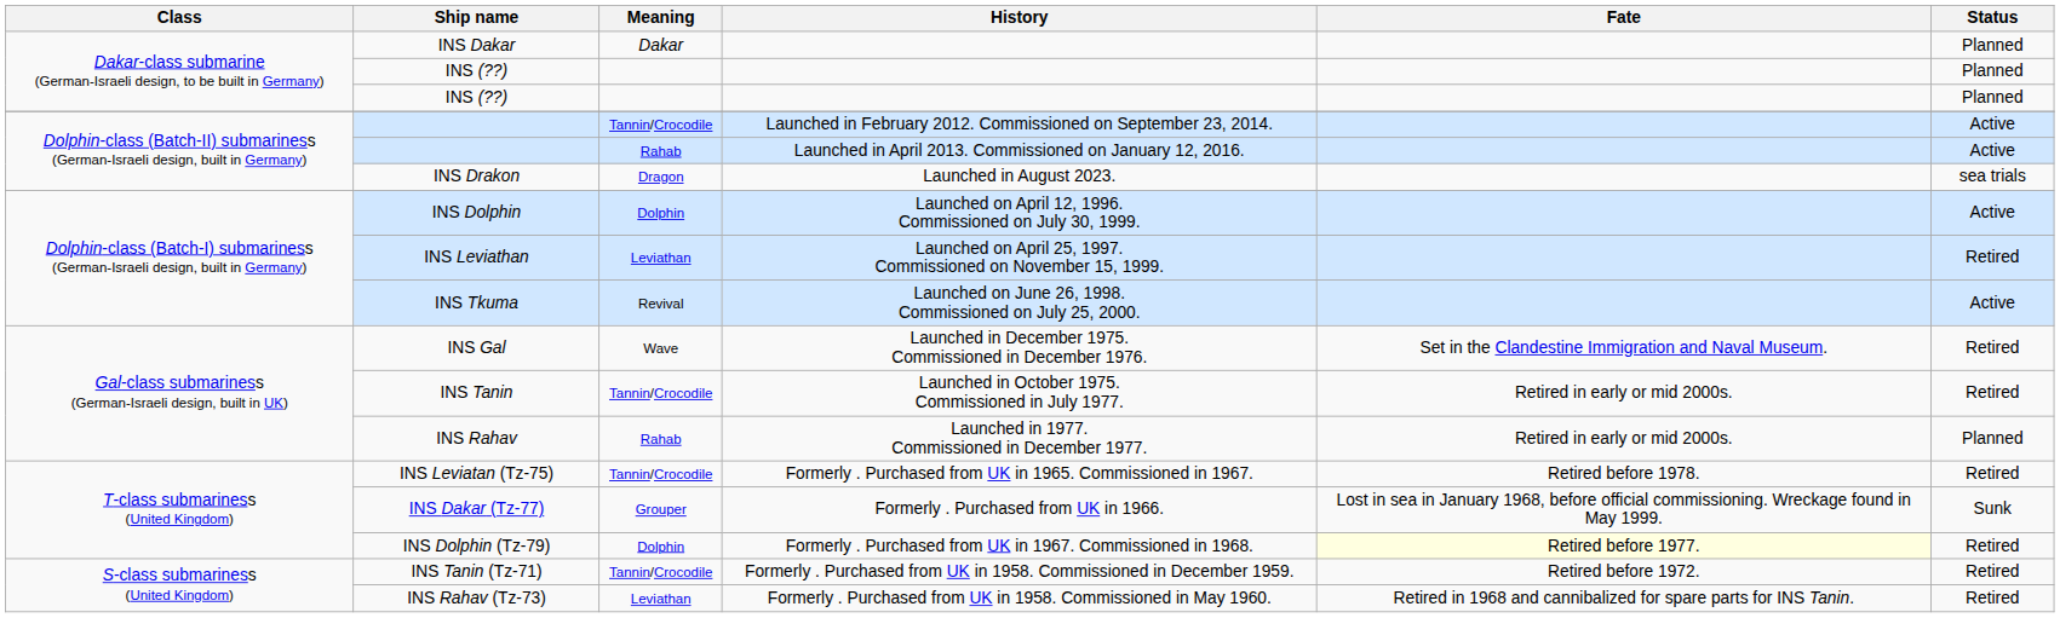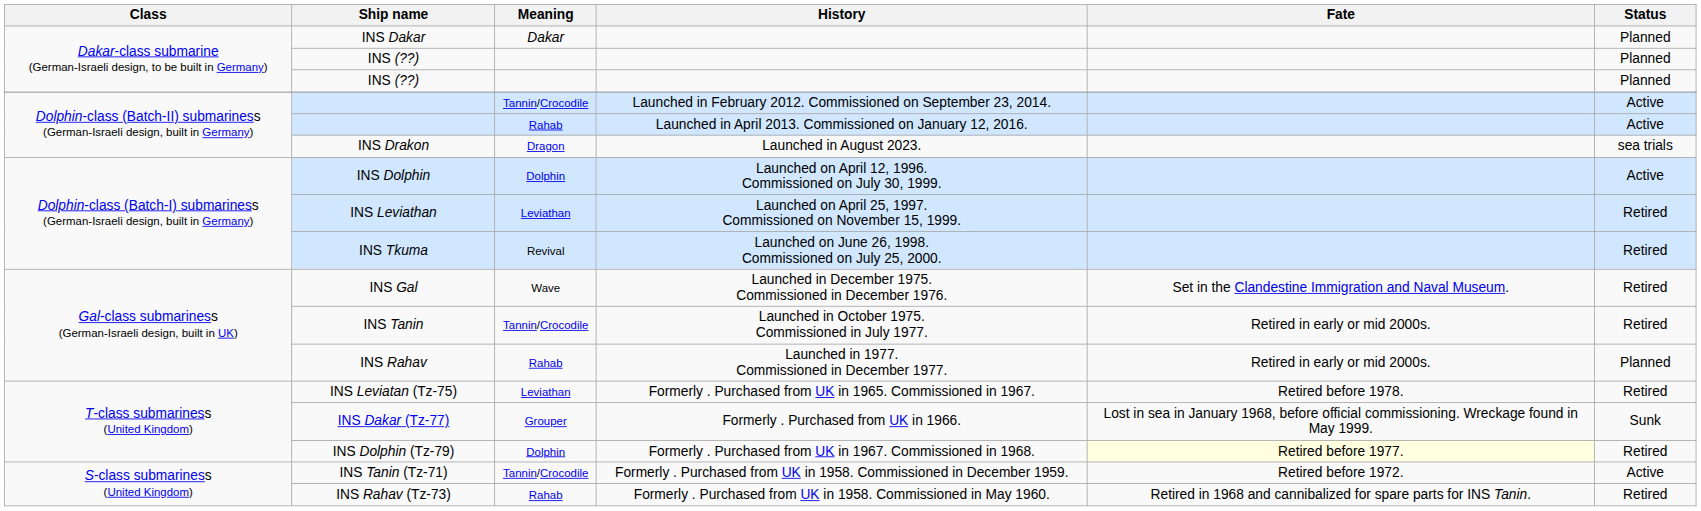INS Tkuma | Status: Active -> Retired
INS Leviatan (Tz-75) | Meaning: Tannin/Crocodile -> Leviathan
INS Tanin (Tz-71) | Status: Retired -> Active
INS Rahav (Tz-73) | Meaning: Leviathan -> Rahab
